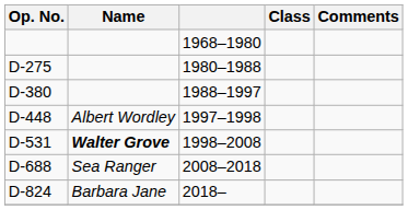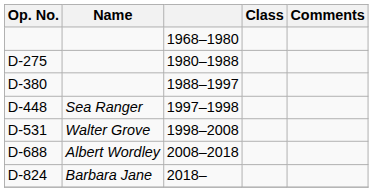D-448 | Name: Albert Wordley -> Sea Ranger
D-531 | Name: bold -> normal
D-688 | Name: Sea Ranger -> Albert Wordley
